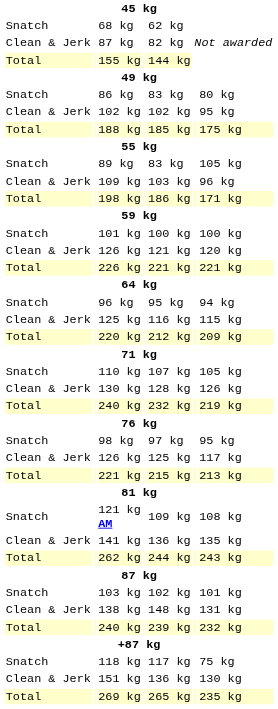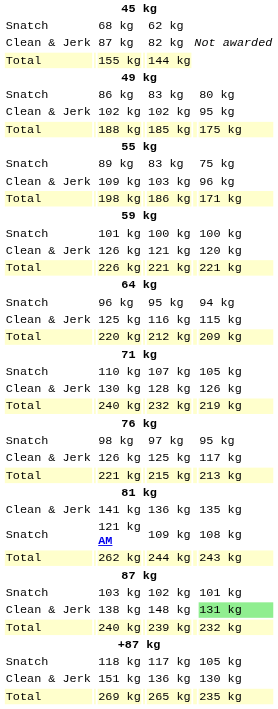89 kg | column 7: 105 kg -> 75 kg
rows swapped: 121 kg AM <-> 141 kg
138 kg | column 7: no background -> lightgreen background
118 kg | column 7: 75 kg -> 105 kg
